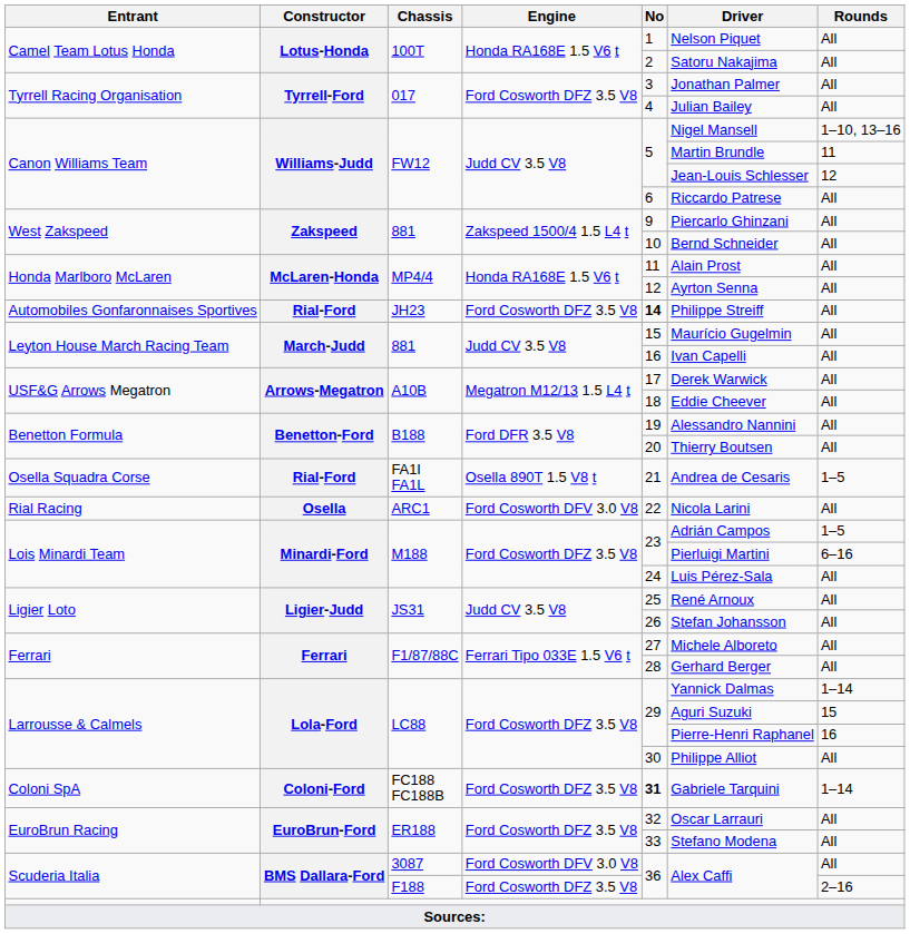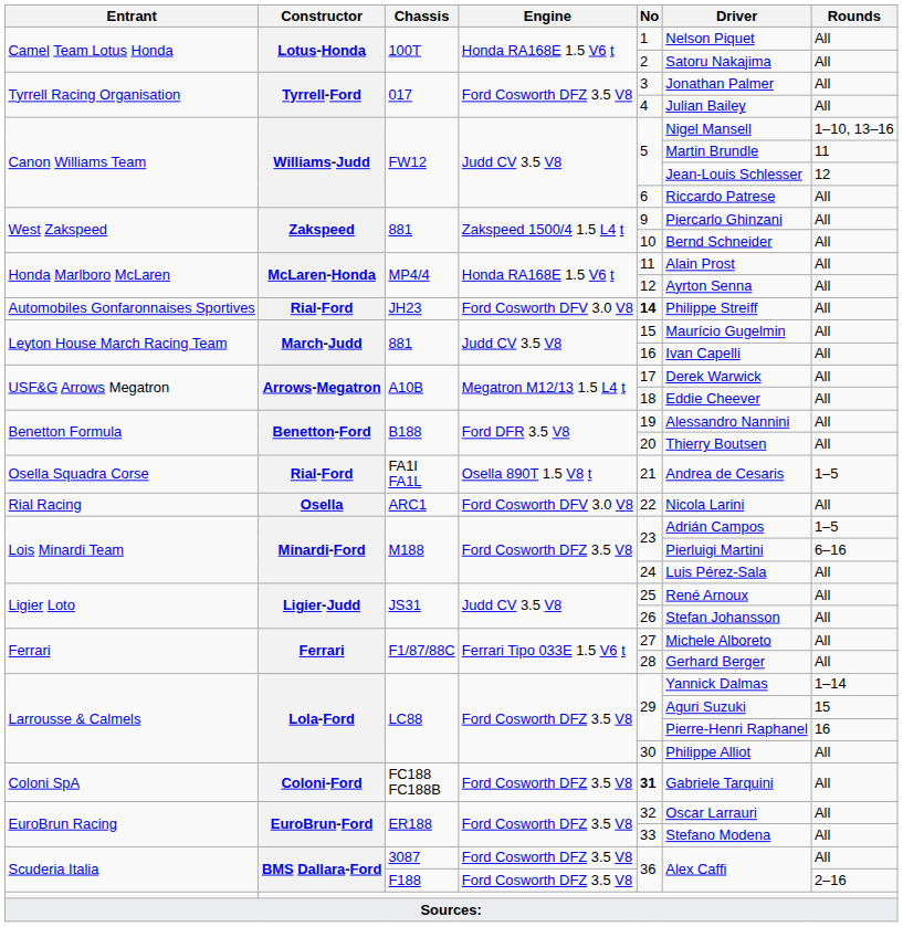Automobiles Gonfaronnaises Sportives | Engine: Ford Cosworth DFZ 3.5 V8 -> Ford Cosworth DFV 3.0 V8
Coloni SpA | Rounds: 1–14 -> All
Scuderia Italia / 3087 | Engine: Ford Cosworth DFV 3.0 V8 -> Ford Cosworth DFZ 3.5 V8
